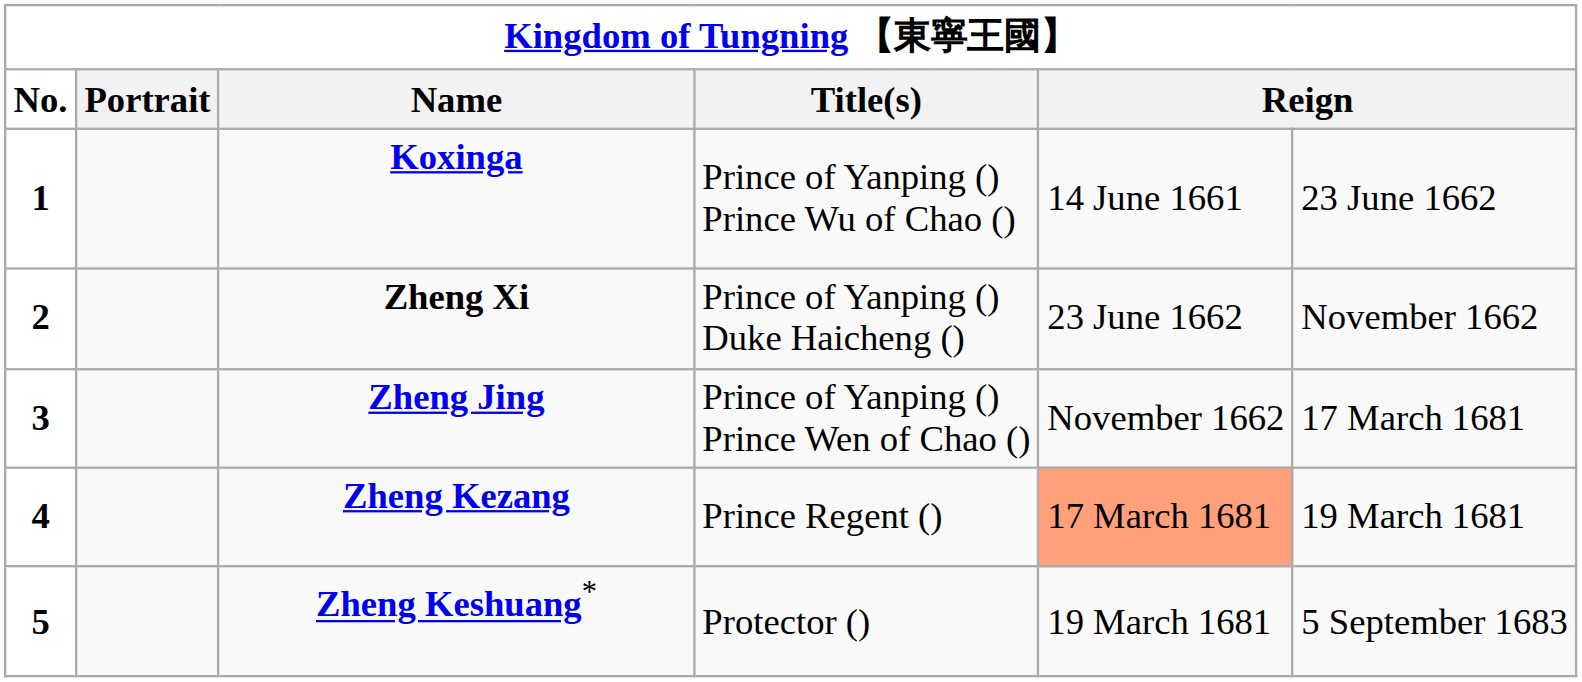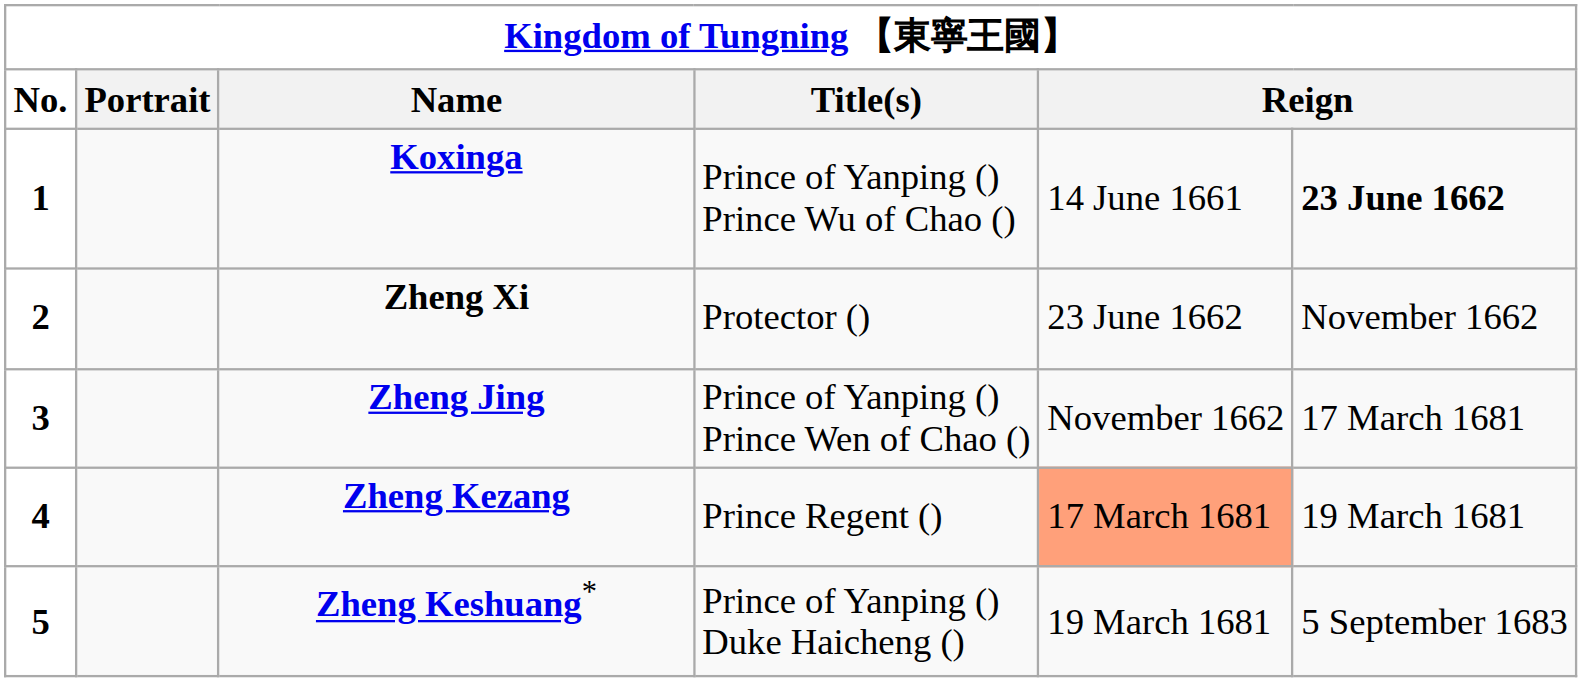Koxinga | column 6: normal -> bold
Zheng Xi | Title(s): Prince of Yanping () Duke Haicheng () -> Protector ()
Zheng Keshuang* | Title(s): Protector () -> Prince of Yanping () Duke Haicheng ()
